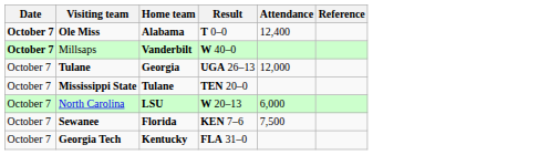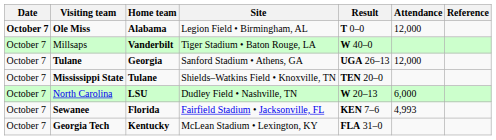+ column: Site | Legion Field • Birmingham, AL | Tiger Stadium • Baton Rouge, LA | Sanford Stadium • Athens, GA | Shields–Watkins Field • Knoxville, TN | Dudley Field • Nashville, TN | Fairfield Stadium • Jacksonville, FL | McLean Stadium • Lexington, KY
Ole Miss | Attendance: 12,400 -> 12,000
Millsaps | Date: bold -> normal
Sewanee | Attendance: 7,500 -> 4,993
